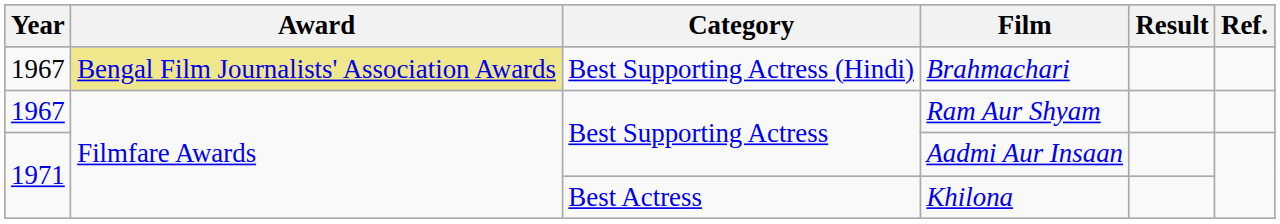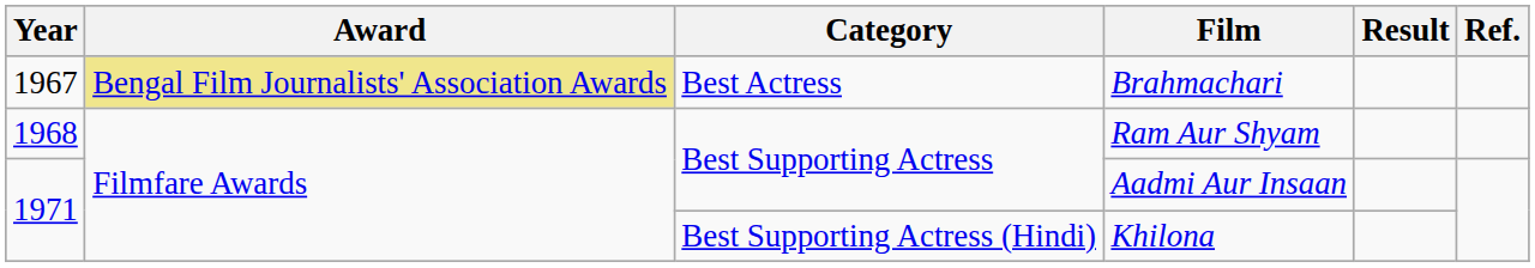Brahmachari | Category: Best Supporting Actress (Hindi) -> Best Actress
Ram Aur Shyam | Year: 1967 -> 1968
Khilona | Category: Best Actress -> Best Supporting Actress (Hindi)
